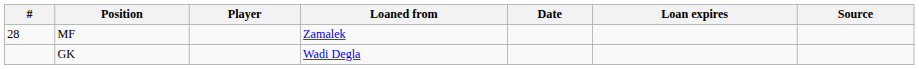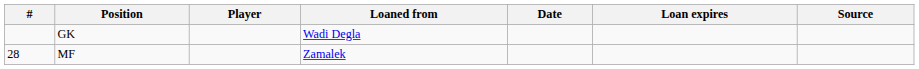rows swapped: MF <-> GK
